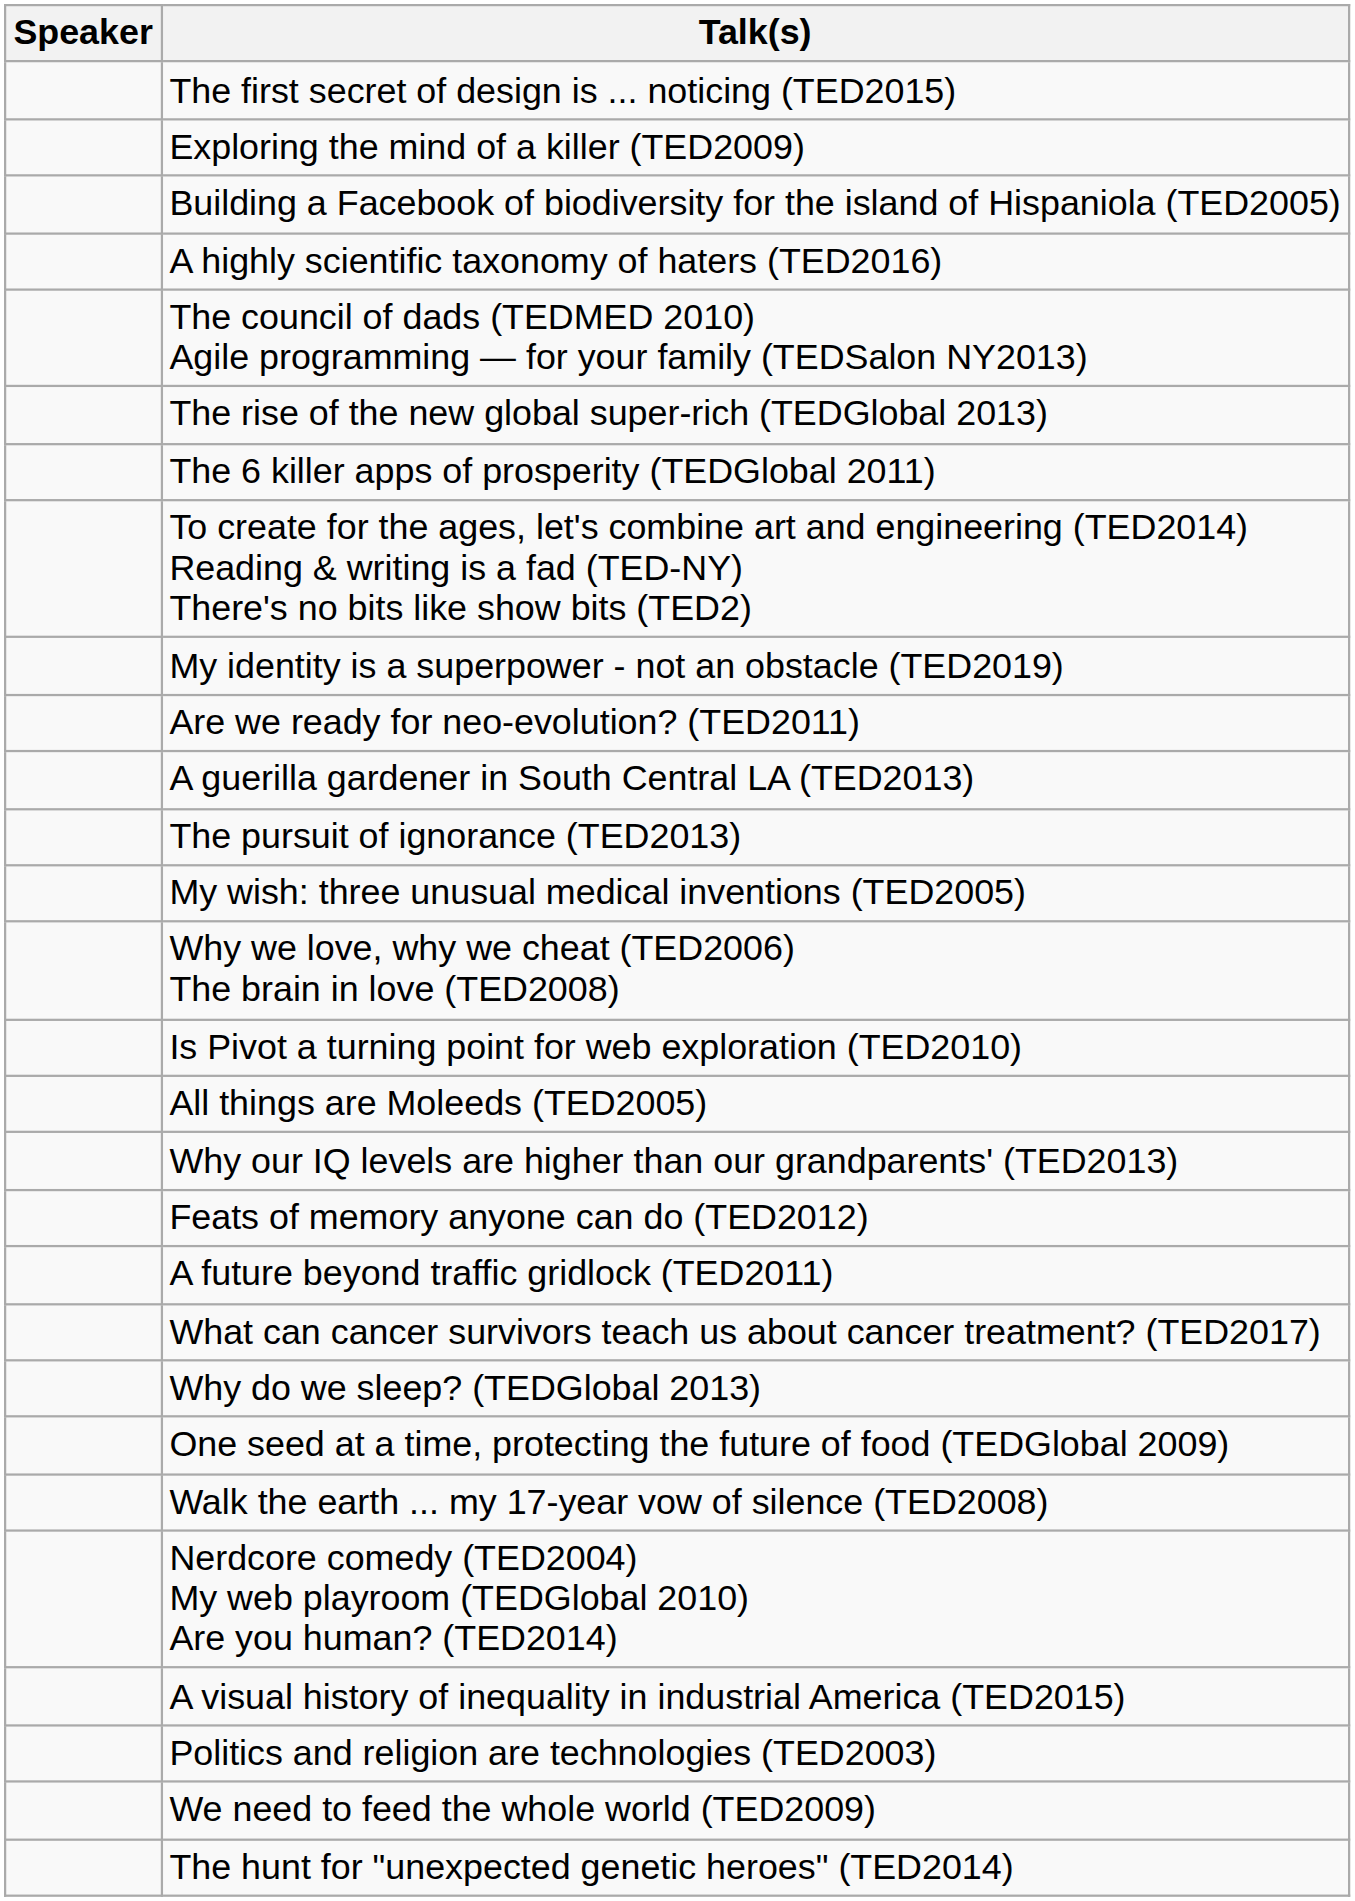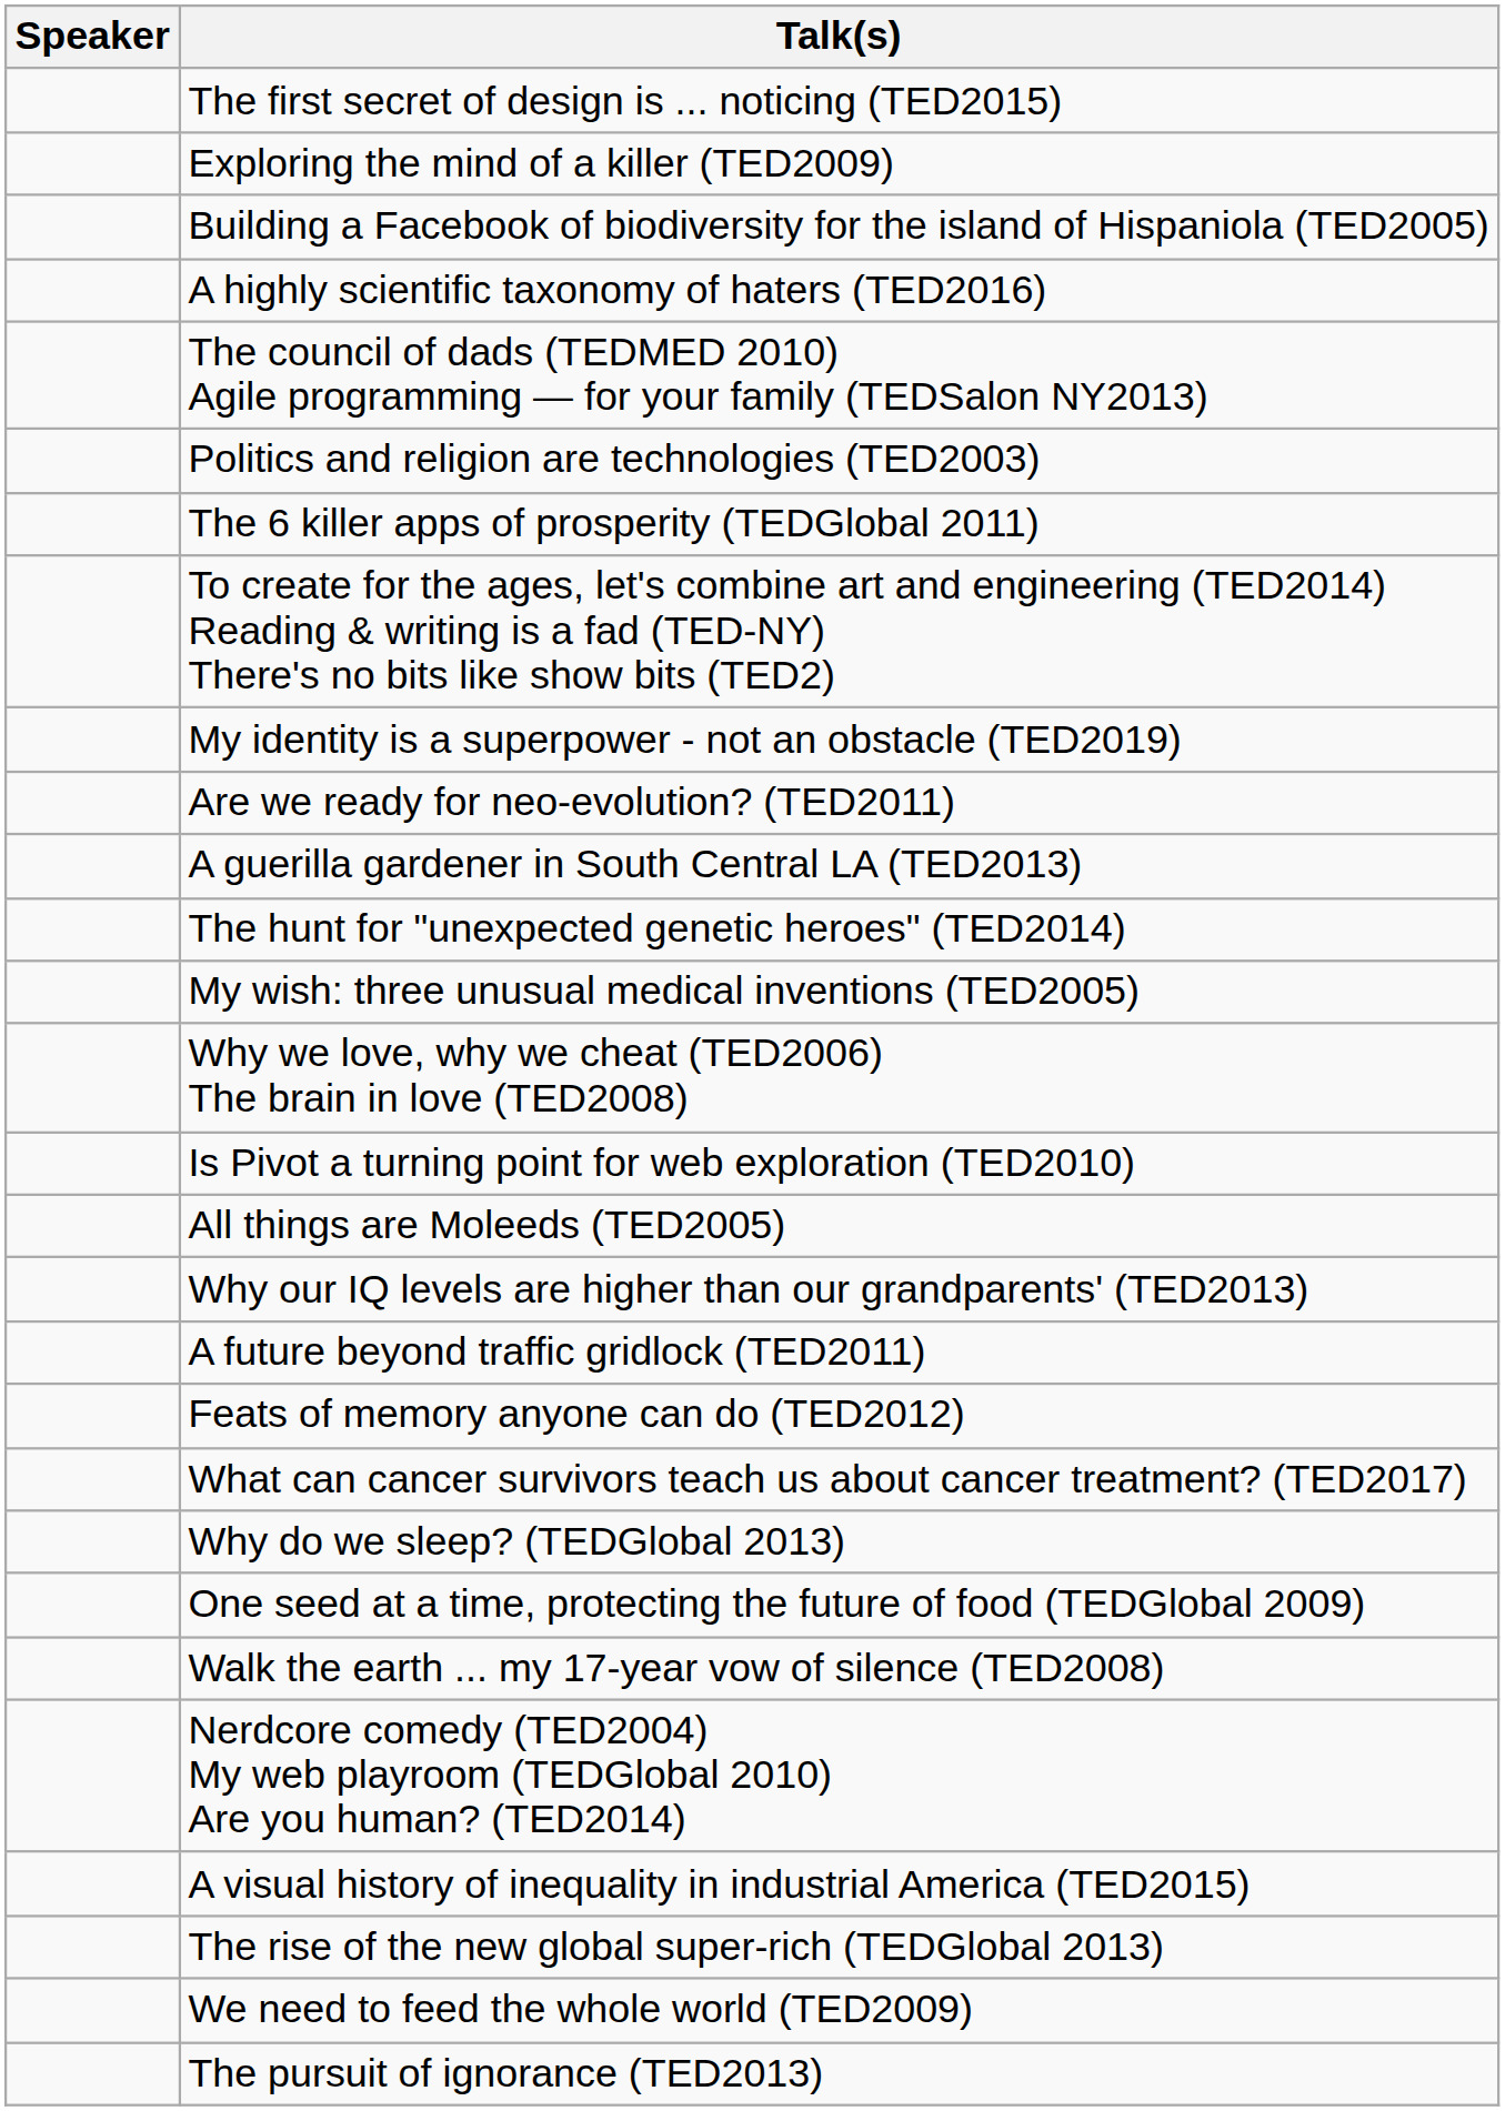rows swapped: Politics and religion are technologies (TED2003) <-> The rise of the new global super-rich (TEDGlobal 2013)
rows swapped: The pursuit of ignorance (TED2013) <-> The hunt for "unexpected genetic heroes" (TED2014)
rows swapped: Feats of memory anyone can do (TED2012) <-> A future beyond traffic gridlock (TED2011)
